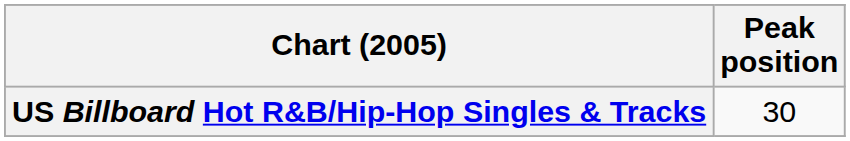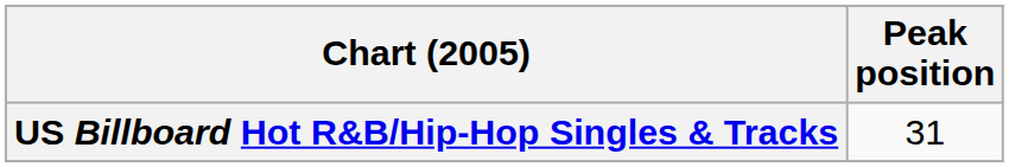US Billboard Hot R&B/Hip-Hop Singles & Tracks | Peak position: 30 -> 31
